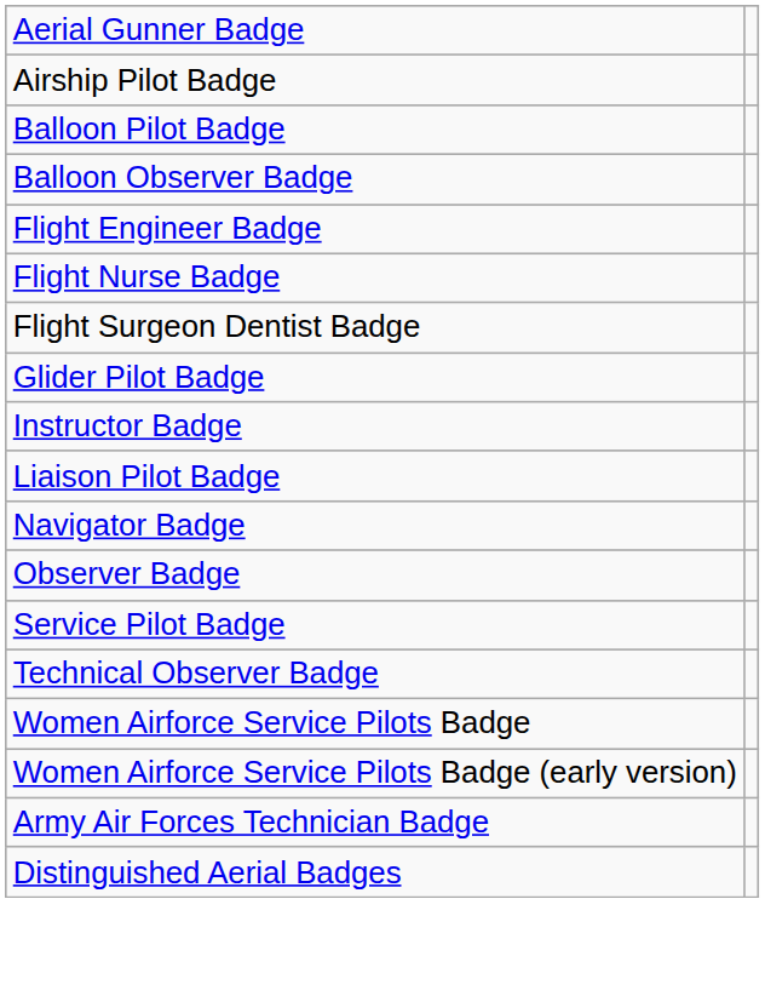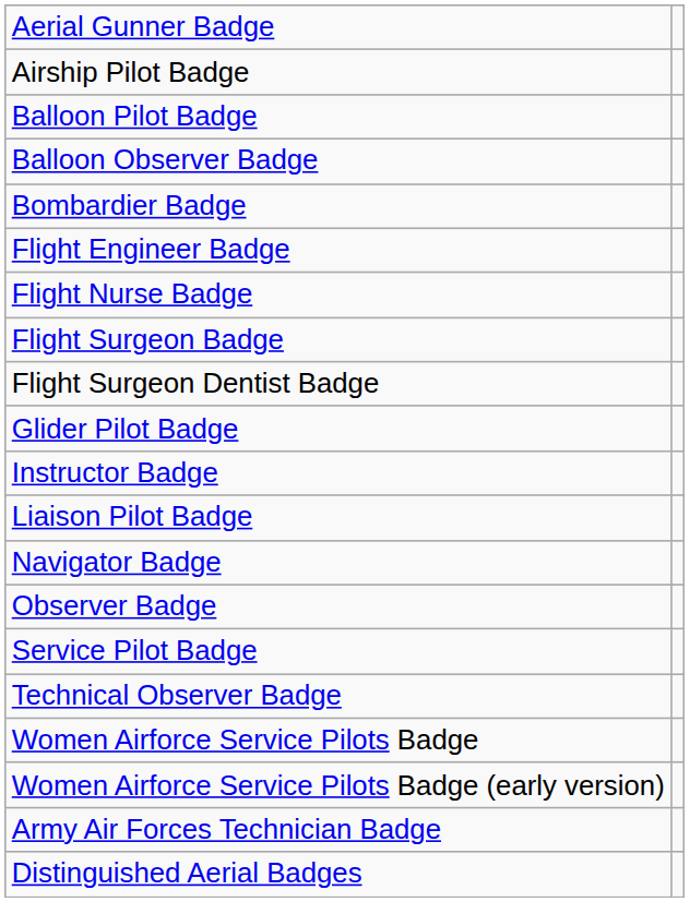+ row: Bombardier Badge
+ row: Flight Surgeon Badge
